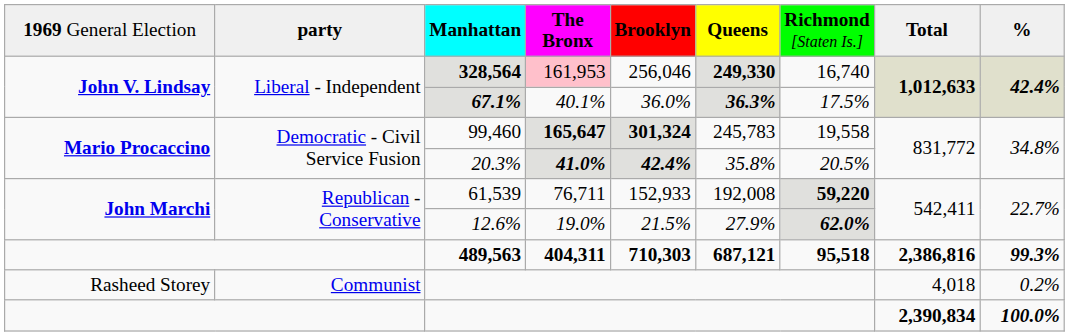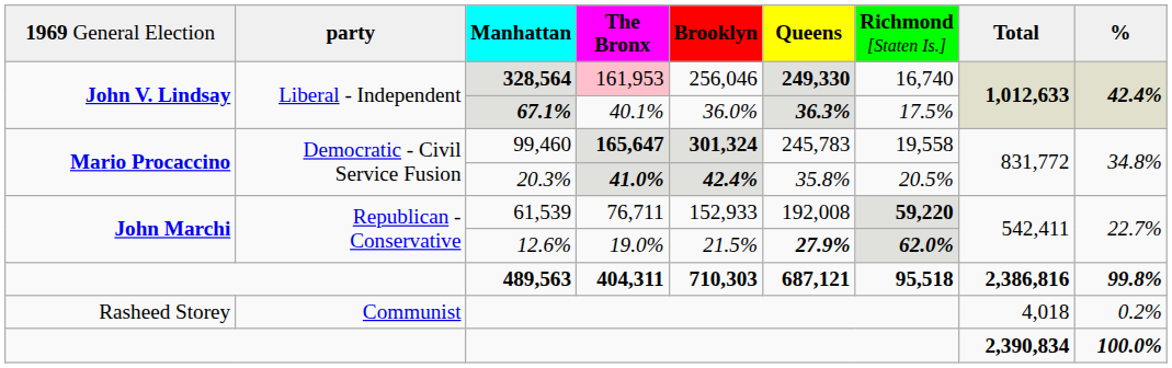12.6% | column 6: normal -> bold
489,563 | column 9: 99.3% -> 99.8%
